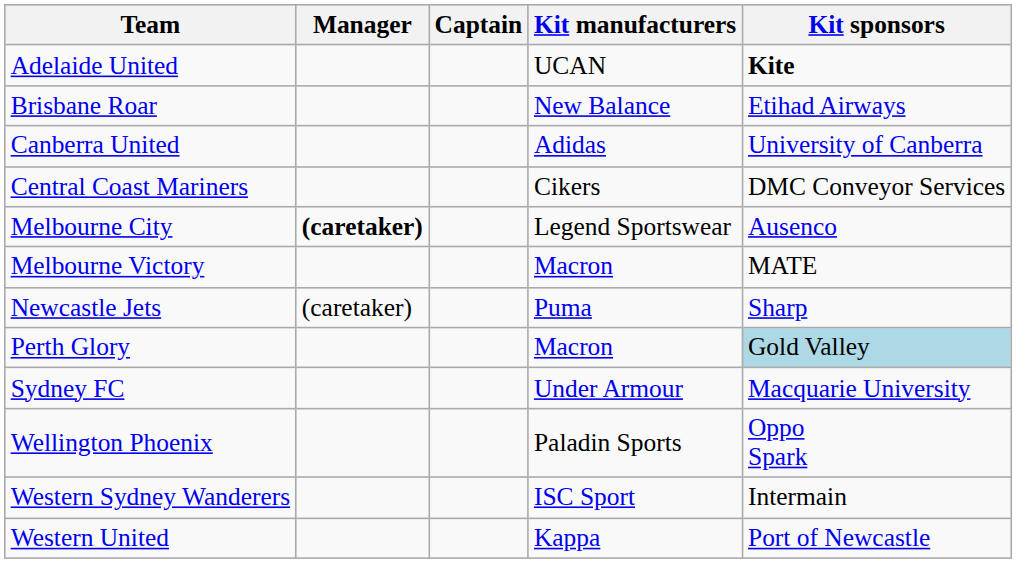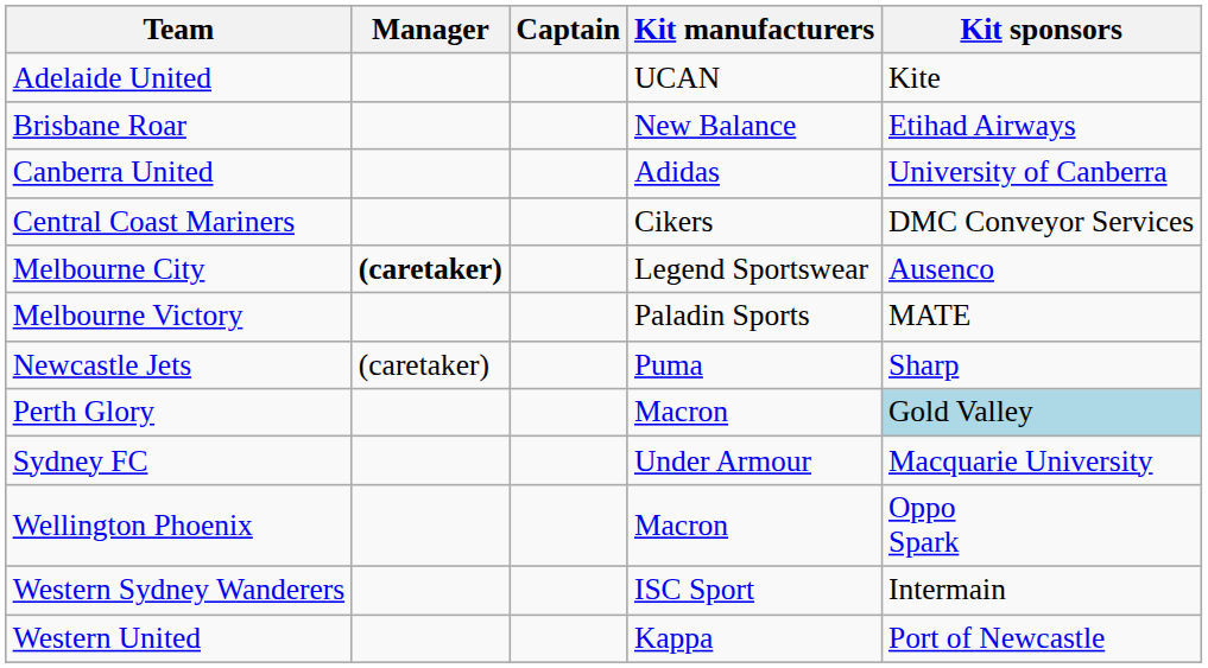Adelaide United | Kit sponsors: bold -> normal
Melbourne Victory | Kit manufacturers: Macron -> Paladin Sports
Wellington Phoenix | Kit manufacturers: Paladin Sports -> Macron
